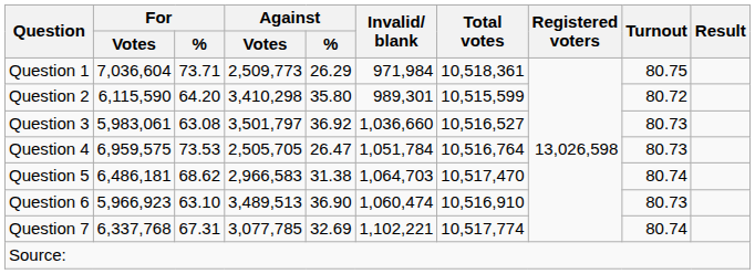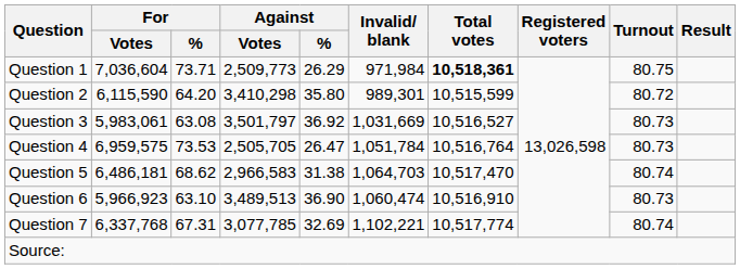Question 1 | Total votes: normal -> bold
Question 3 | Invalid/ blank: 1,036,660 -> 1,031,669
